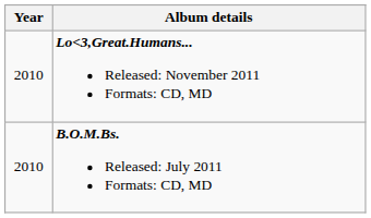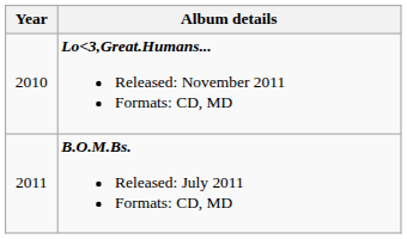B.O.M.Bs. Released: July 2011 Formats: CD, MD | Year: 2010 -> 2011
